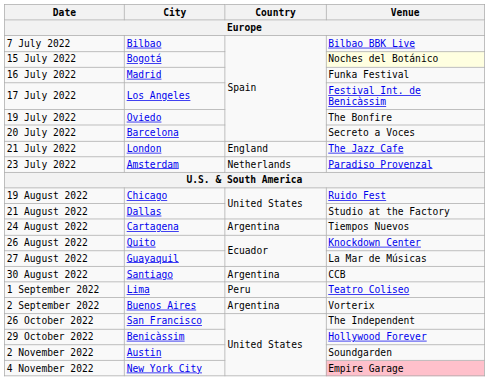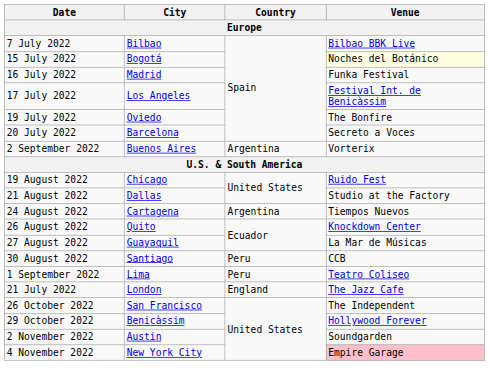rows swapped: 21 July 2022 <-> 2 September 2022
- row: 23 July 2022 | Amsterdam | Netherlands | Paradiso Provenzal
30 August 2022 | Country: Argentina -> Peru
